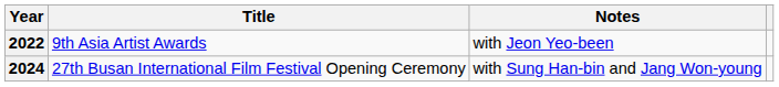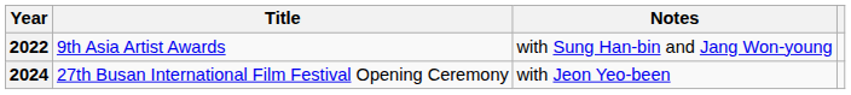2022 | Notes: with Jeon Yeo-been -> with Sung Han-bin and Jang Won-young
2024 | Notes: with Sung Han-bin and Jang Won-young -> with Jeon Yeo-been
